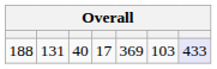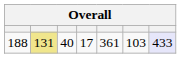188 | column 2: no background -> khaki background
188 | column 5: 369 -> 361
